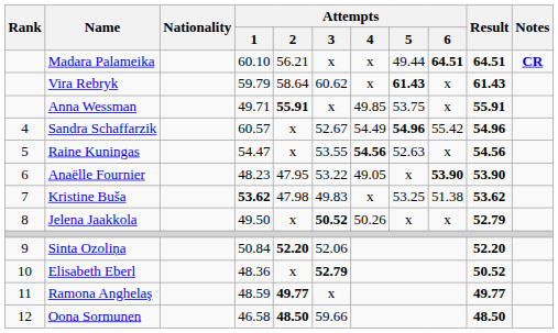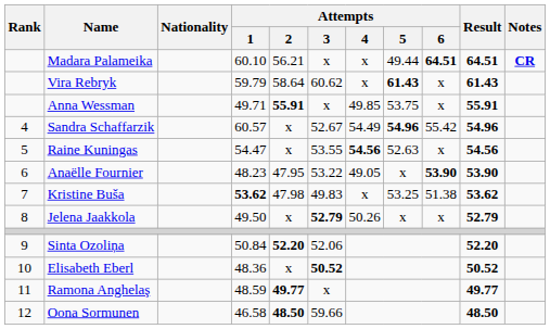Jelena Jaakkola | Attempts / 3: 50.52 -> 52.79
Elisabeth Eberl | Attempts / 3: 52.79 -> 50.52
